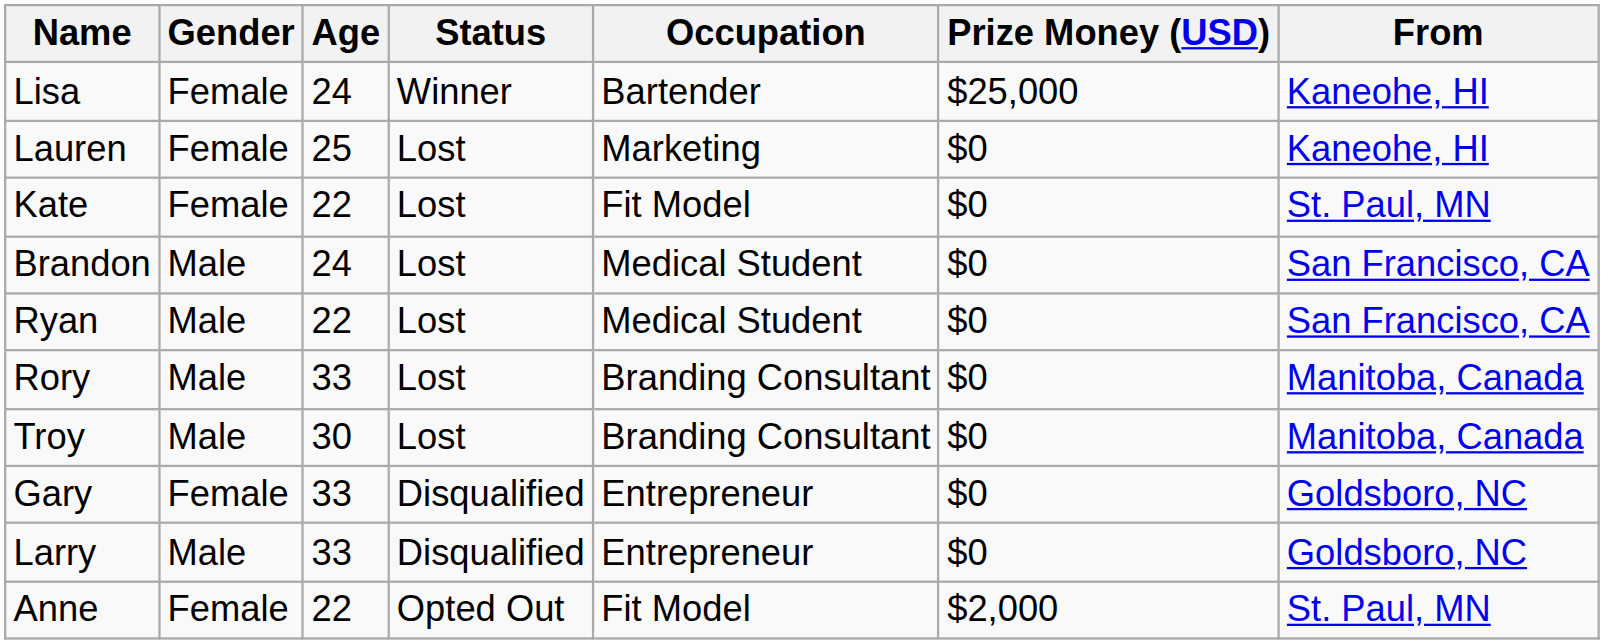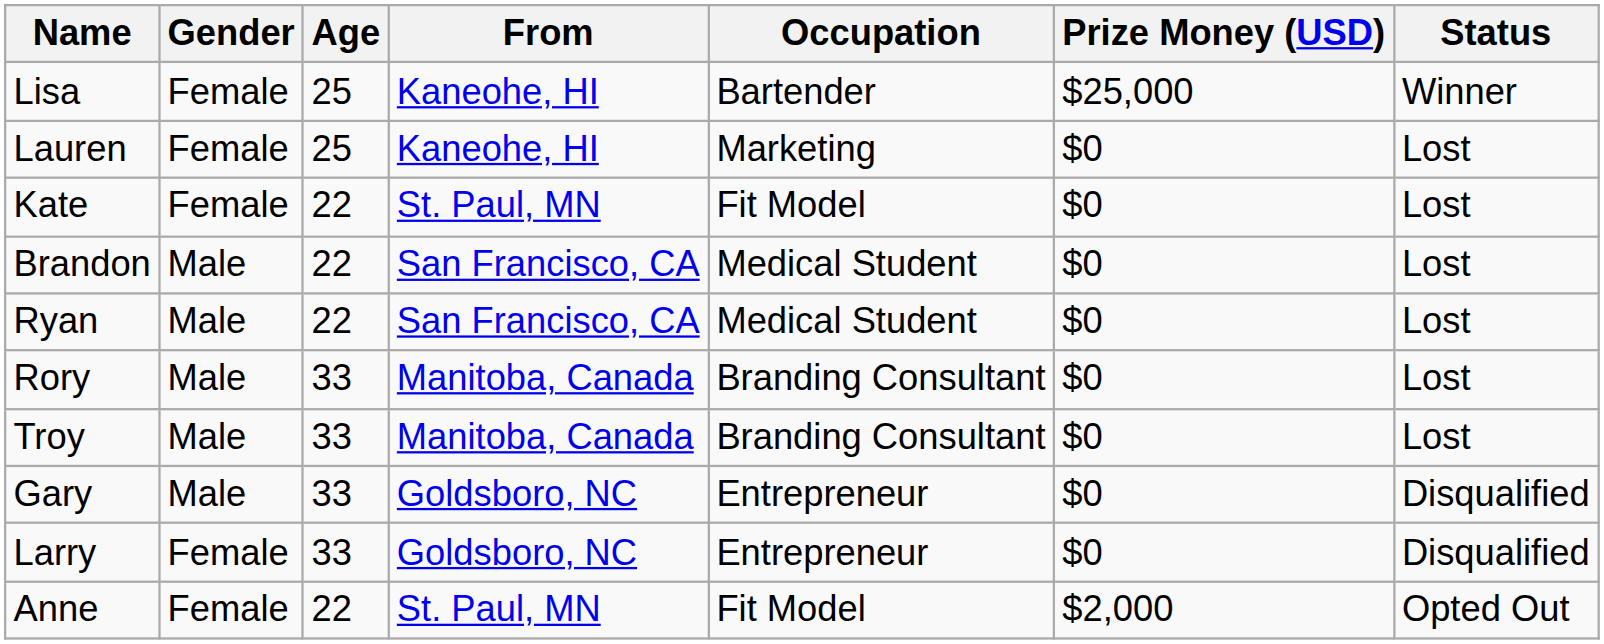columns swapped: From <-> Status
Lisa | Age: 24 -> 25
Brandon | Age: 24 -> 22
Troy | Age: 30 -> 33
Gary | Gender: Female -> Male
Larry | Gender: Male -> Female
